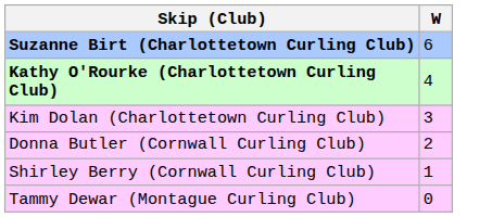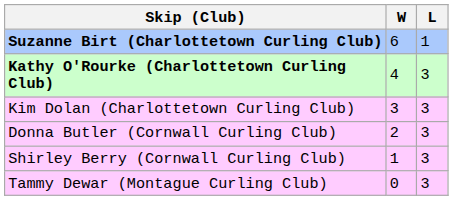+ column: L | 1 | 3 | 3 | 3 | 3 | 3
